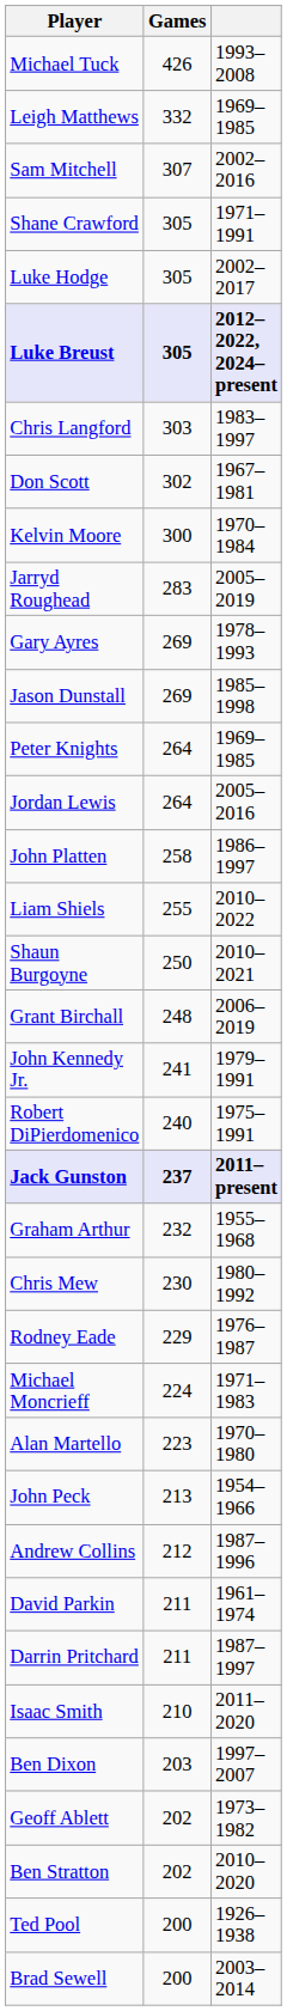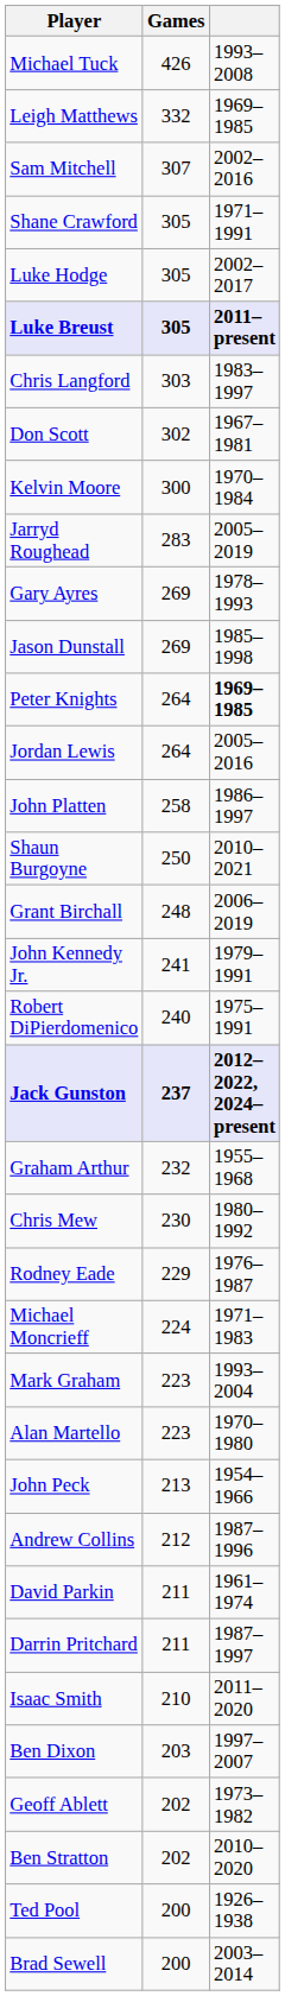Luke Breust | column 3: 2012–2022, 2024–present -> 2011–present
Peter Knights | column 3: normal -> bold
- row: Liam Shiels | 255 | 2010–2022
Jack Gunston | column 3: 2011–present -> 2012–2022, 2024–present
+ row: Mark Graham | 223 | 1993–2004
